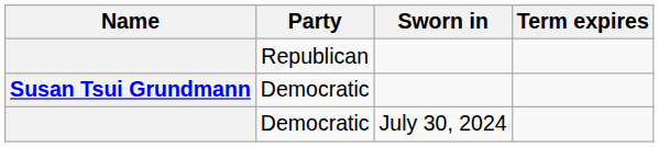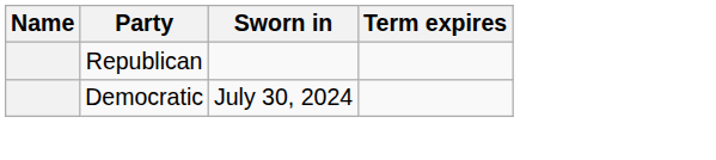- row: Susan Tsui Grundmann | Democratic
